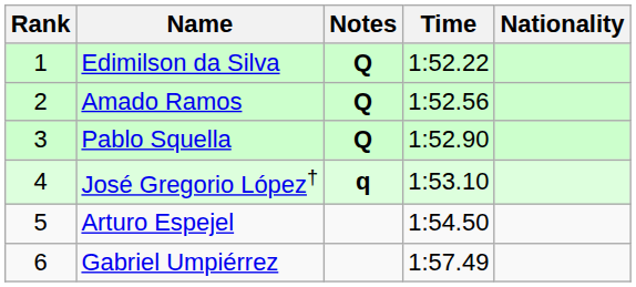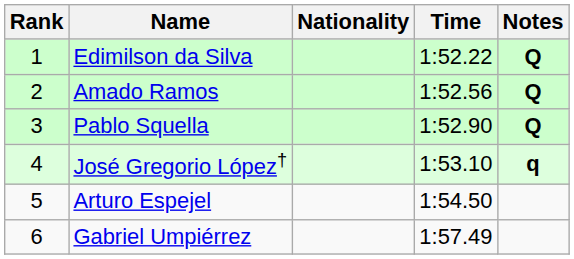columns swapped: Nationality <-> Notes
